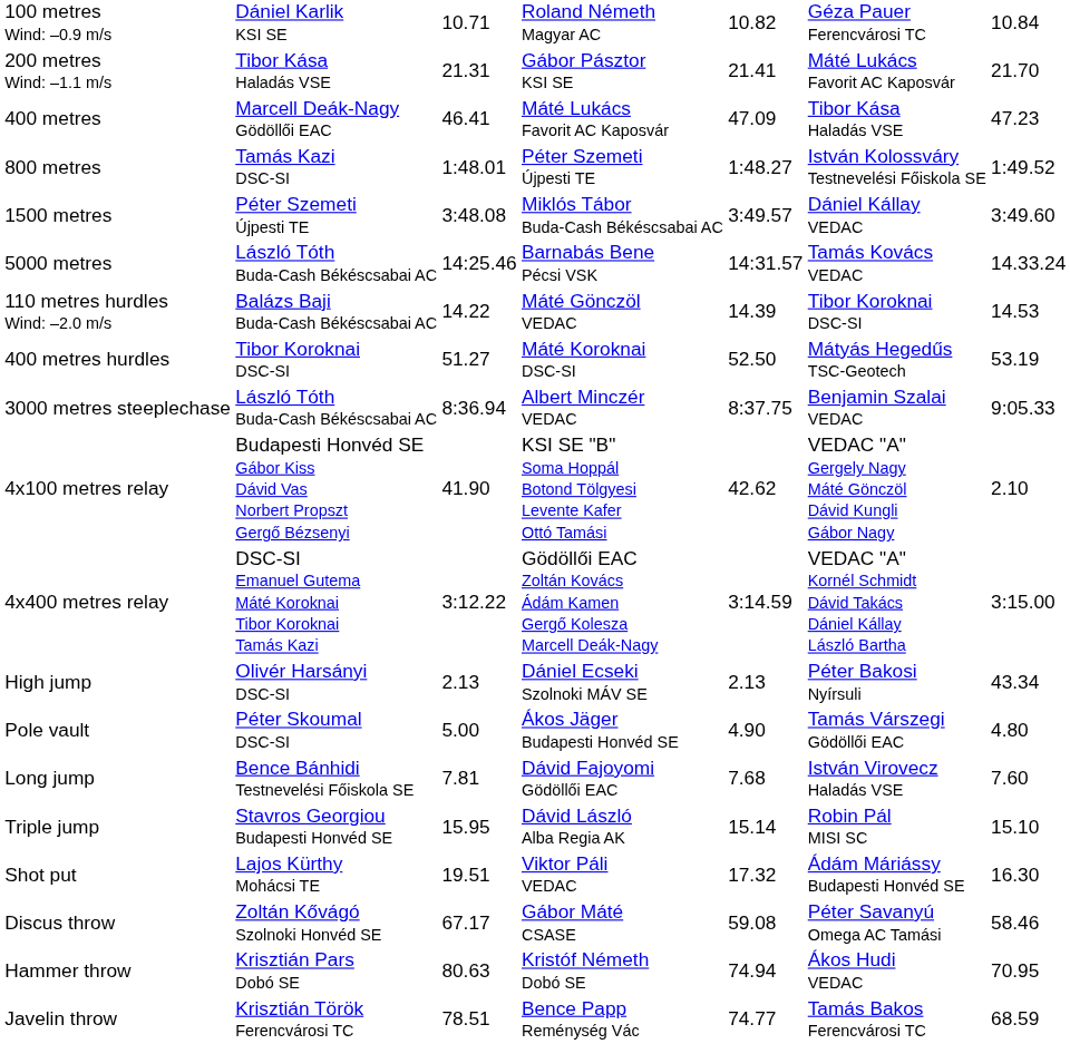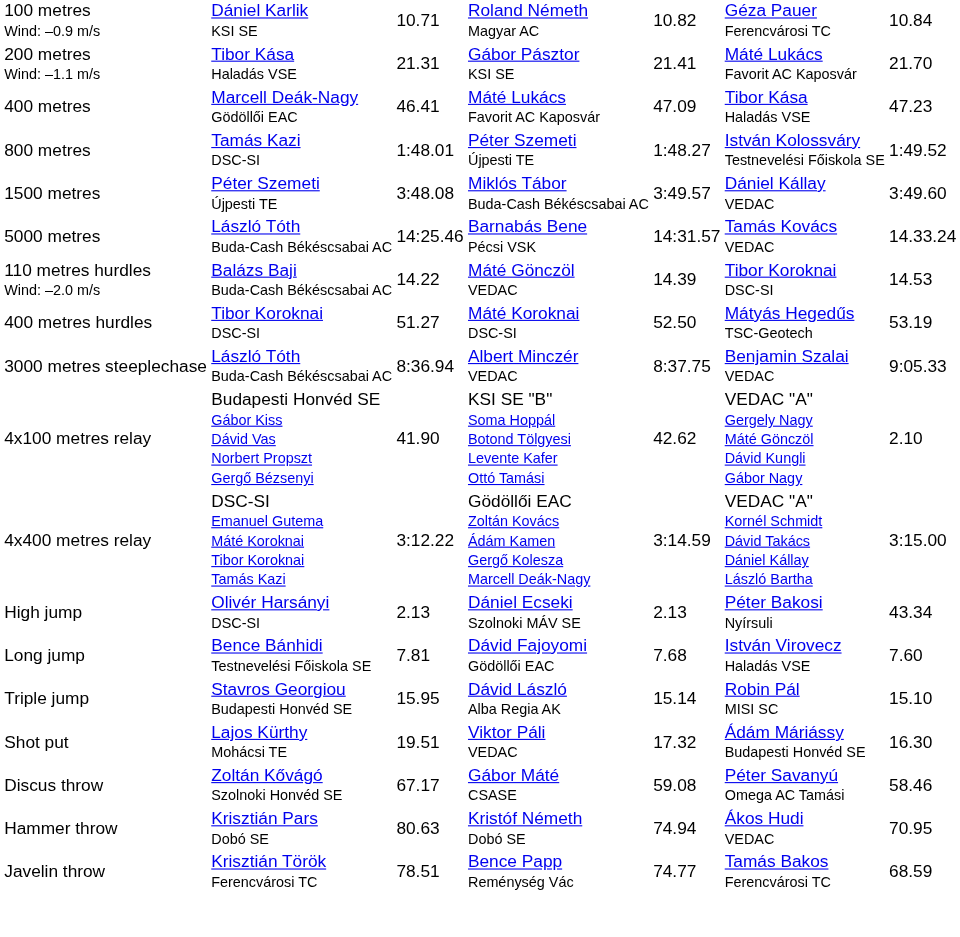- row: Pole vault | Péter Skoumal DSC-SI | 5.00 | Ákos Jäger Budapesti Honvéd SE | 4.90 | Tamás Várszegi Gödöllői EAC | 4.80
